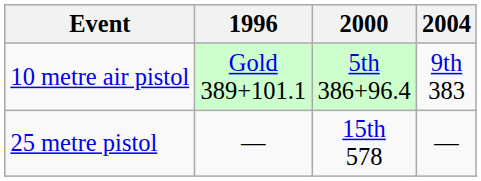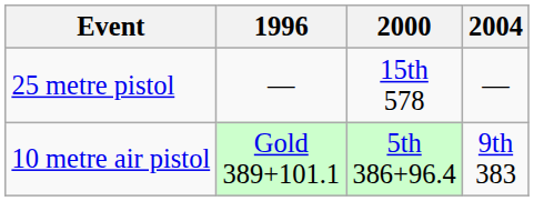rows swapped: 10 metre air pistol <-> 25 metre pistol
